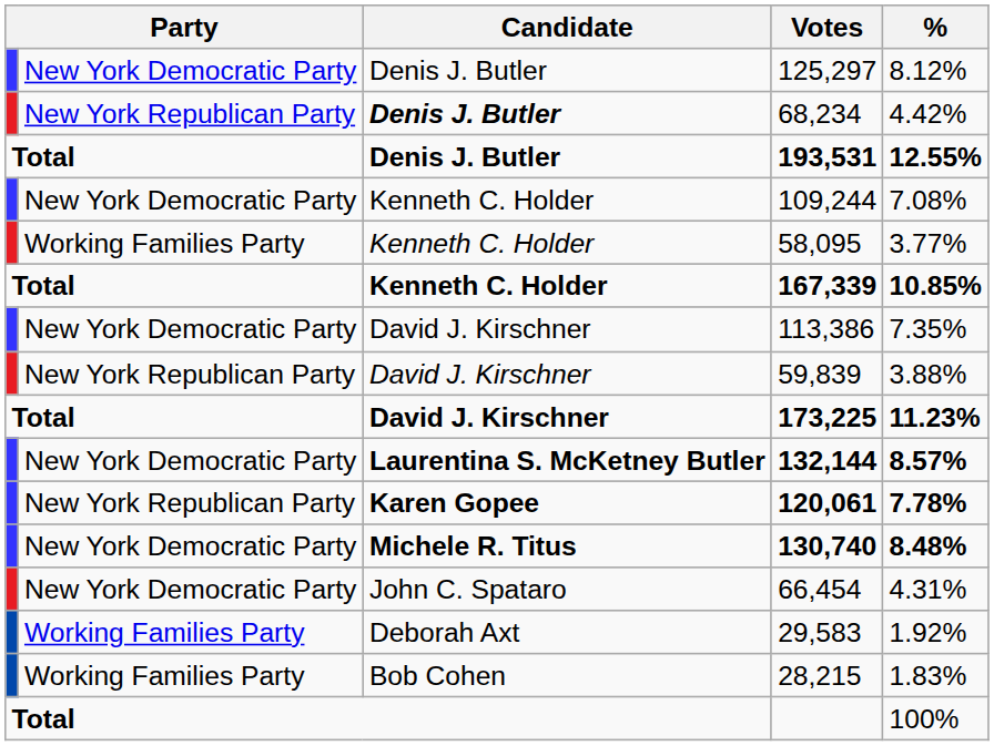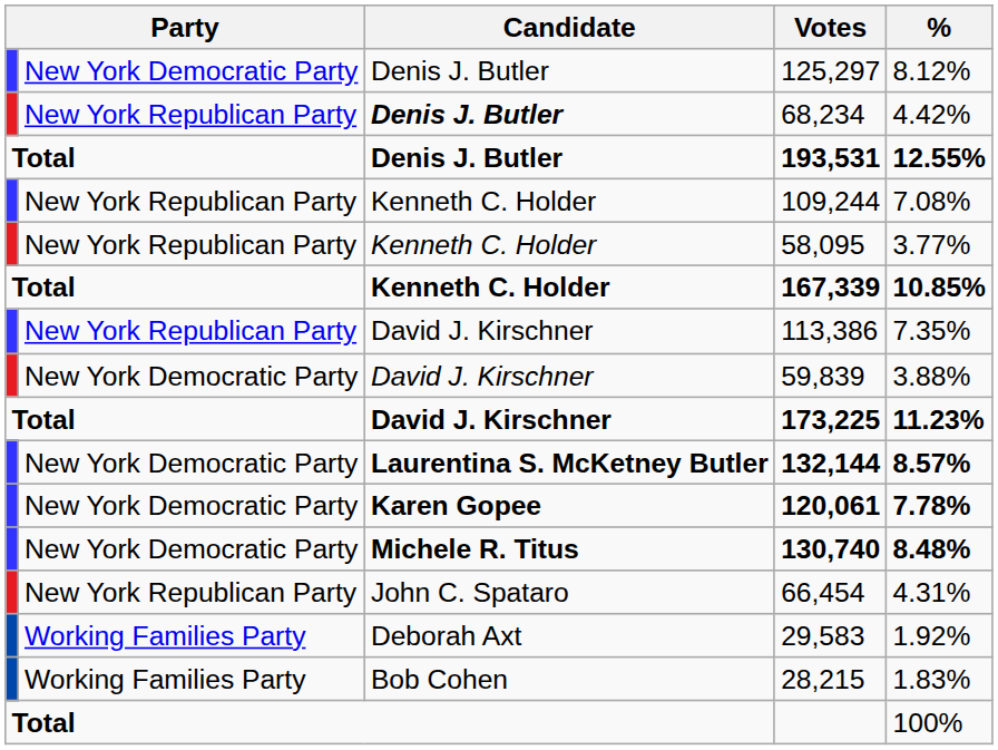109,244 | column 2: New York Democratic Party -> New York Republican Party
58,095 | column 2: Working Families Party -> New York Republican Party
113,386 | column 2: New York Democratic Party -> New York Republican Party
59,839 | column 2: New York Republican Party -> New York Democratic Party
120,061 | column 2: New York Republican Party -> New York Democratic Party
66,454 | column 2: New York Democratic Party -> New York Republican Party
